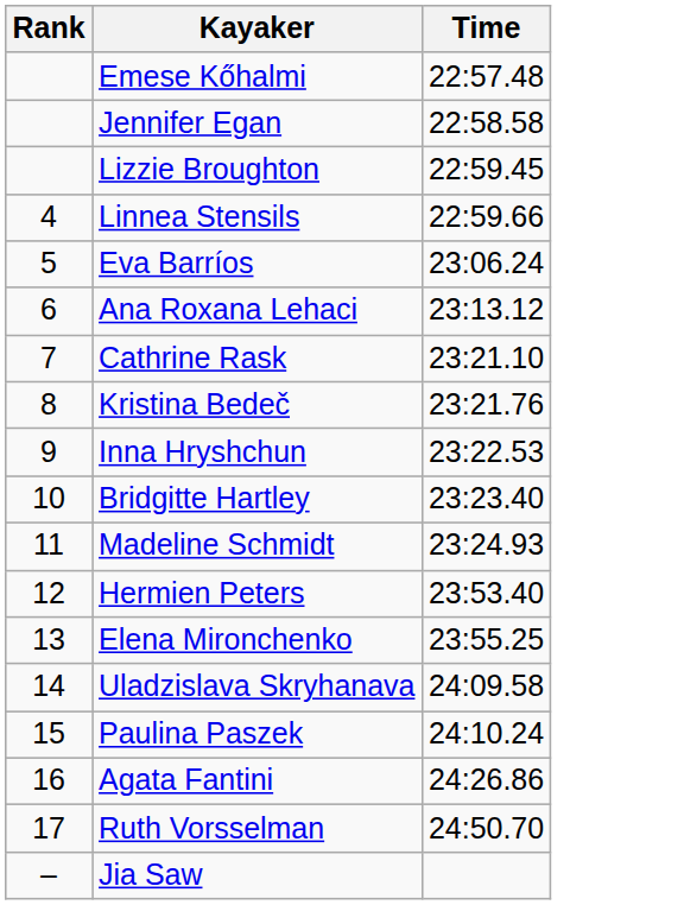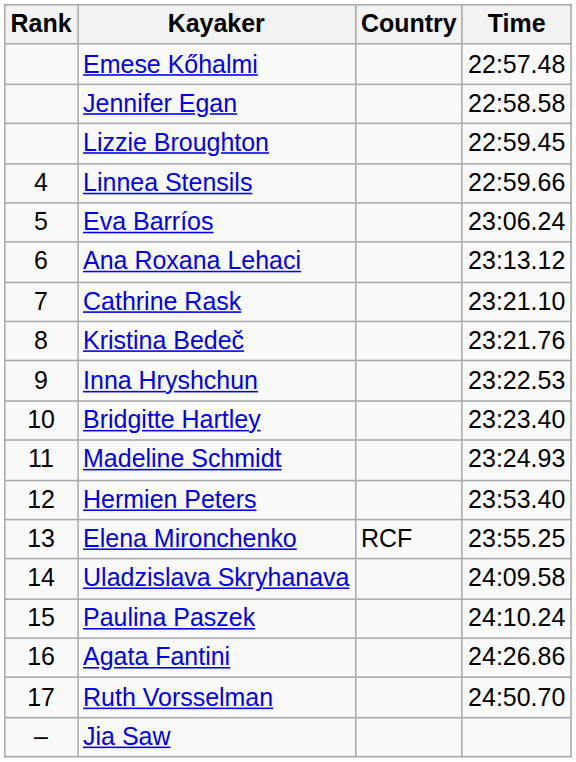+ column: Country | RCF
